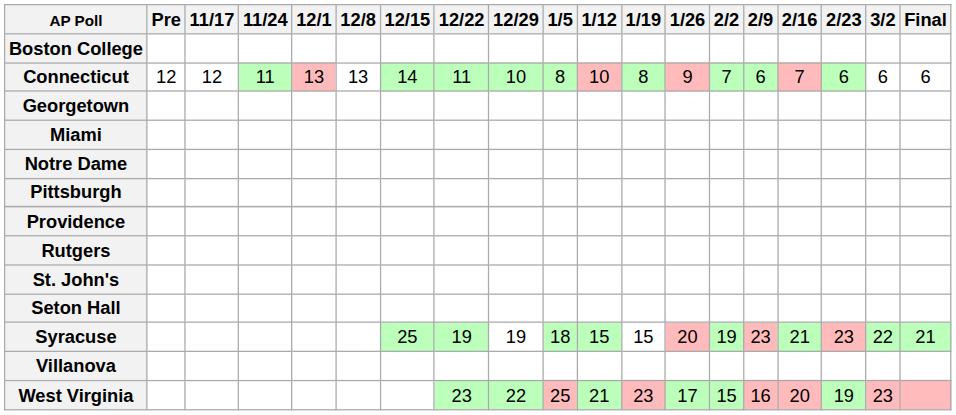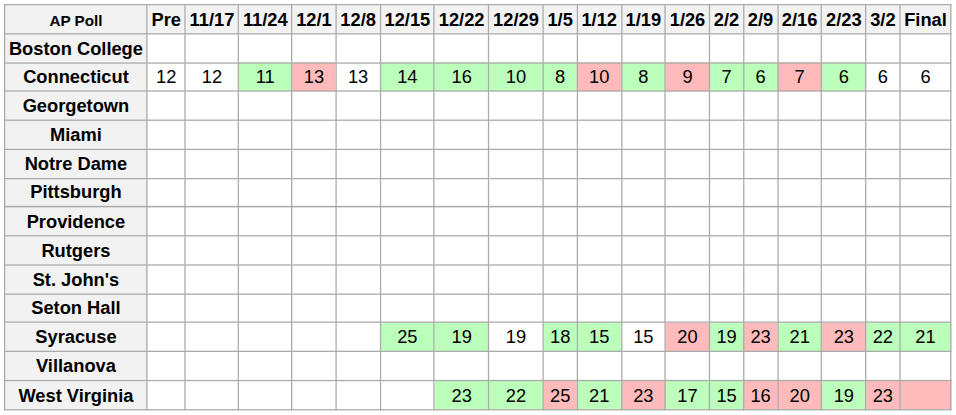Connecticut | 12/22: 11 -> 16
